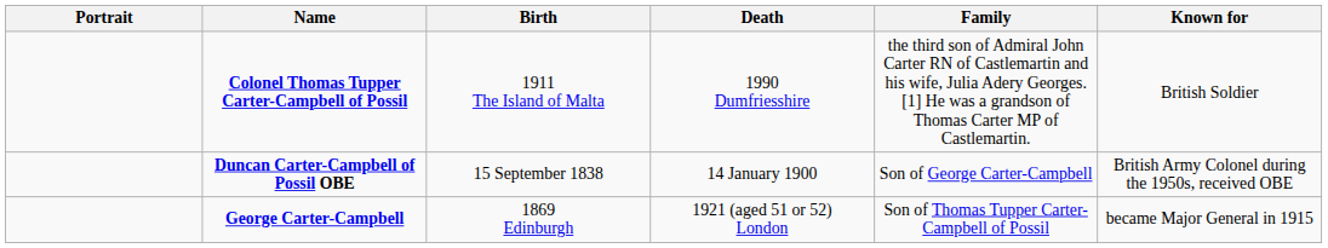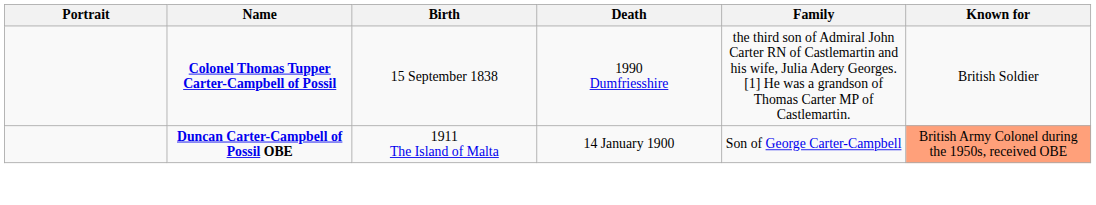Colonel Thomas Tupper Carter-Campbell of Possil | Birth: 1911 The Island of Malta -> 15 September 1838
Duncan Carter-Campbell of Possil OBE | Birth: 15 September 1838 -> 1911 The Island of Malta
Duncan Carter-Campbell of Possil OBE | Known for: no background -> lightsalmon background
- row: George Carter-Campbell | 1869 Edinburgh | 1921 (aged 51 or 52) London | Son of Thomas Tupper Carter-Campbell of Possil | became Major General in 1915
